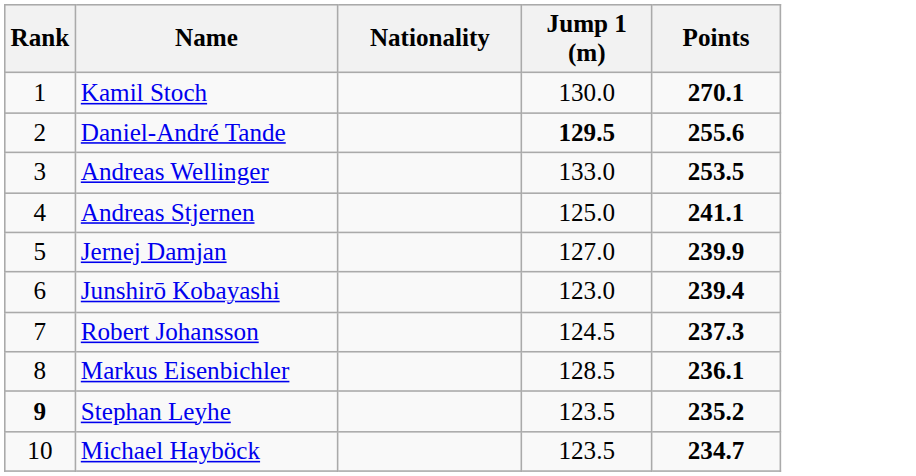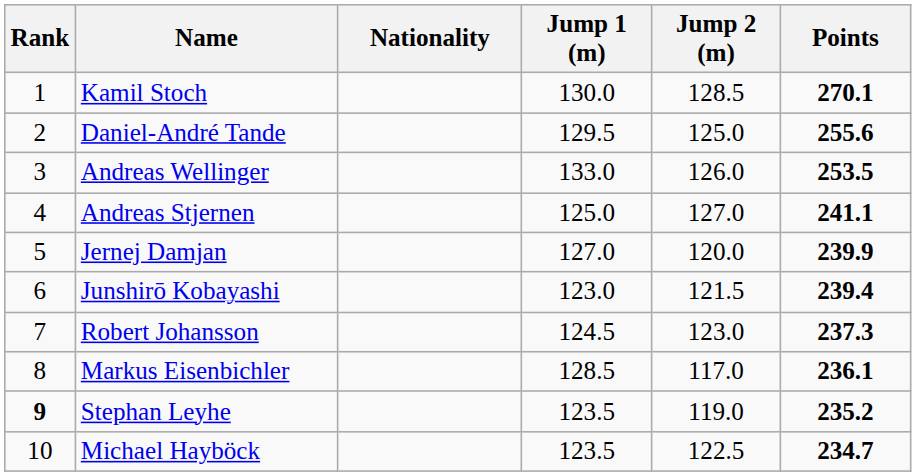+ column: Jump 2 (m) | 128.5 | 125.0 | 126.0 | 127.0 | 120.0 | 121.5 | 123.0 | 117.0 | 119.0 | 122.5
Daniel-André Tande | Jump 1 (m): bold -> normal
